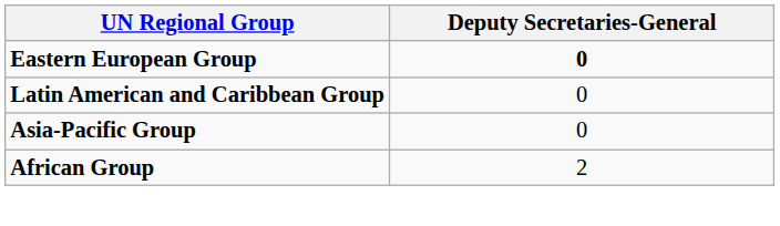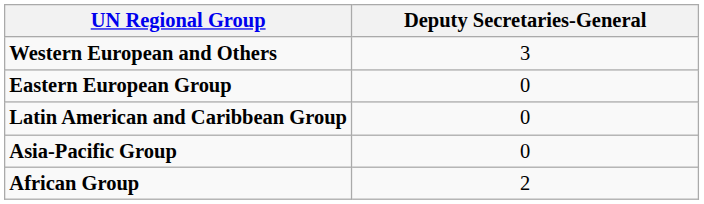+ row: Western European and Others | 3
Eastern European Group | Deputy Secretaries-General: bold -> normal
